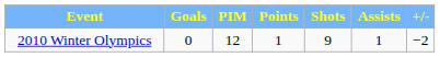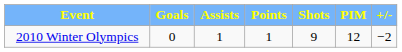columns swapped: Assists <-> PIM
